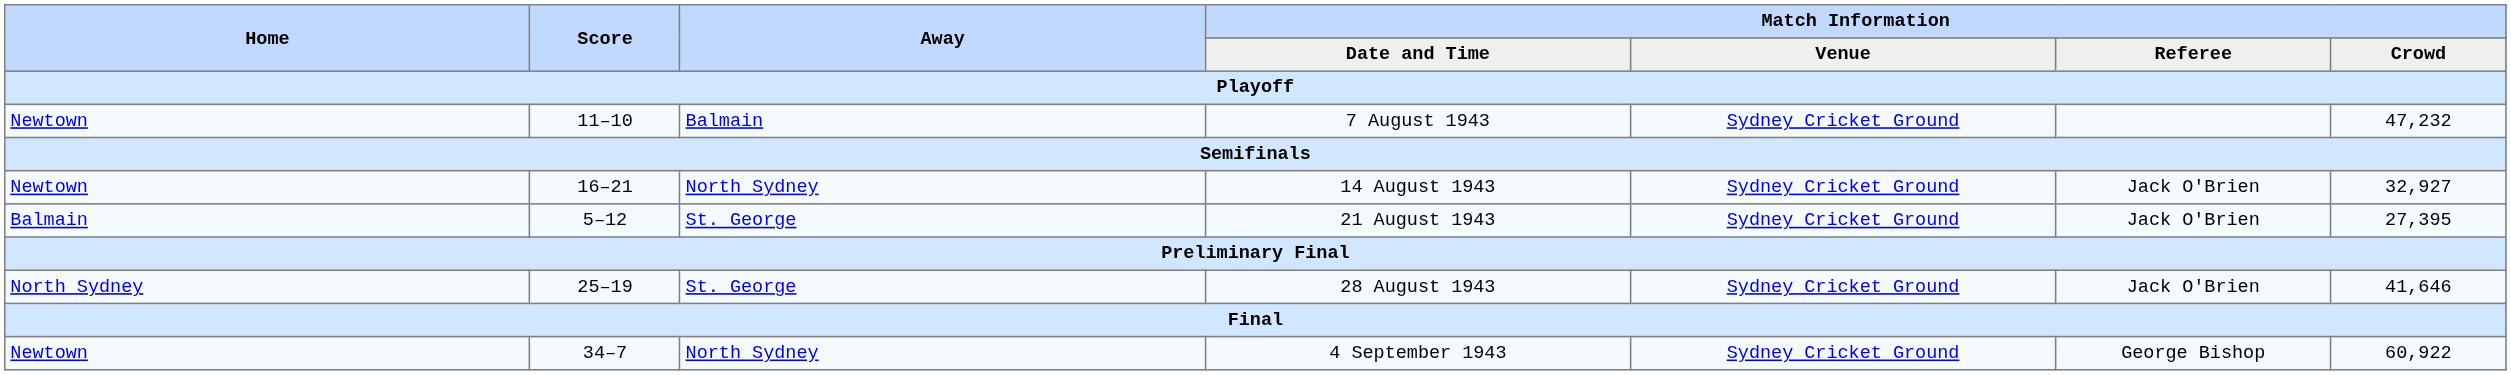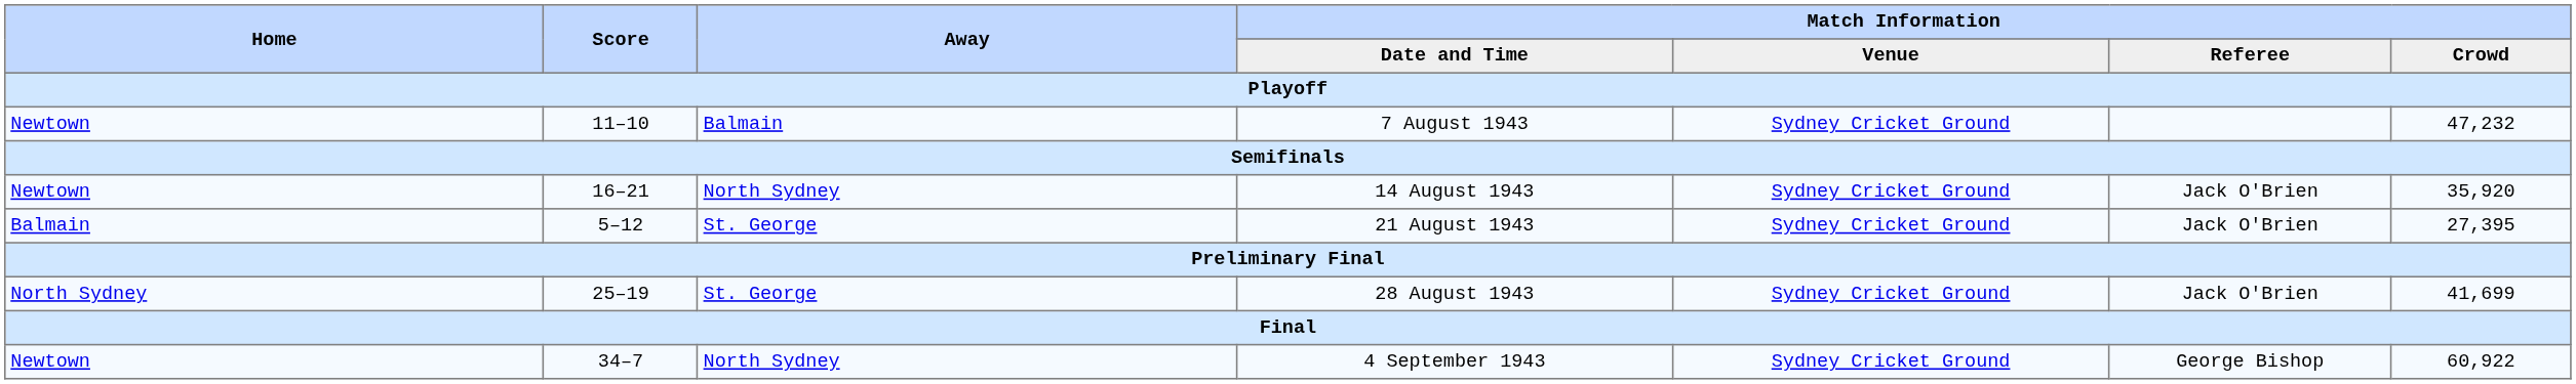14 August 1943 | Match Information / Crowd: 32,927 -> 35,920
28 August 1943 | Match Information / Crowd: 41,646 -> 41,699
